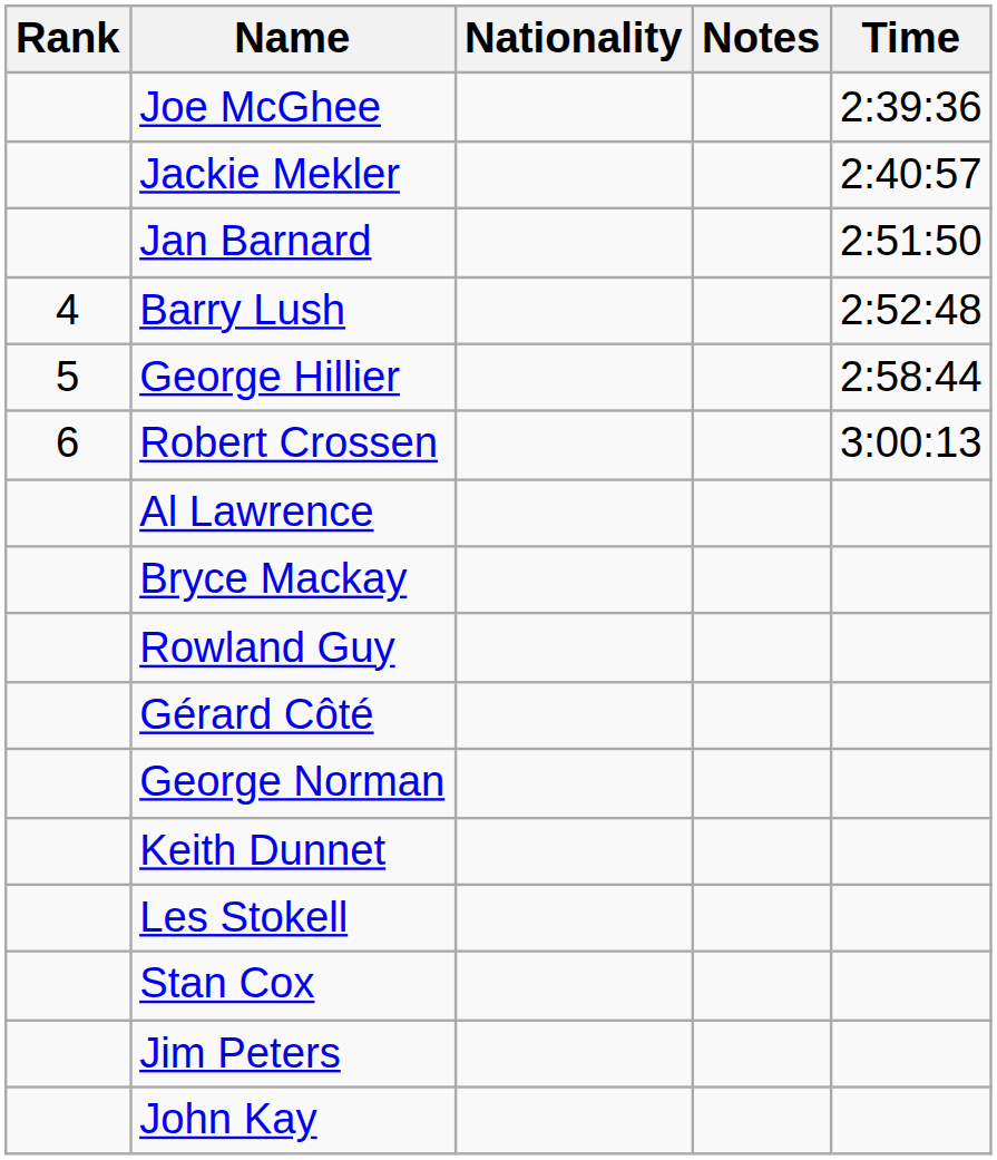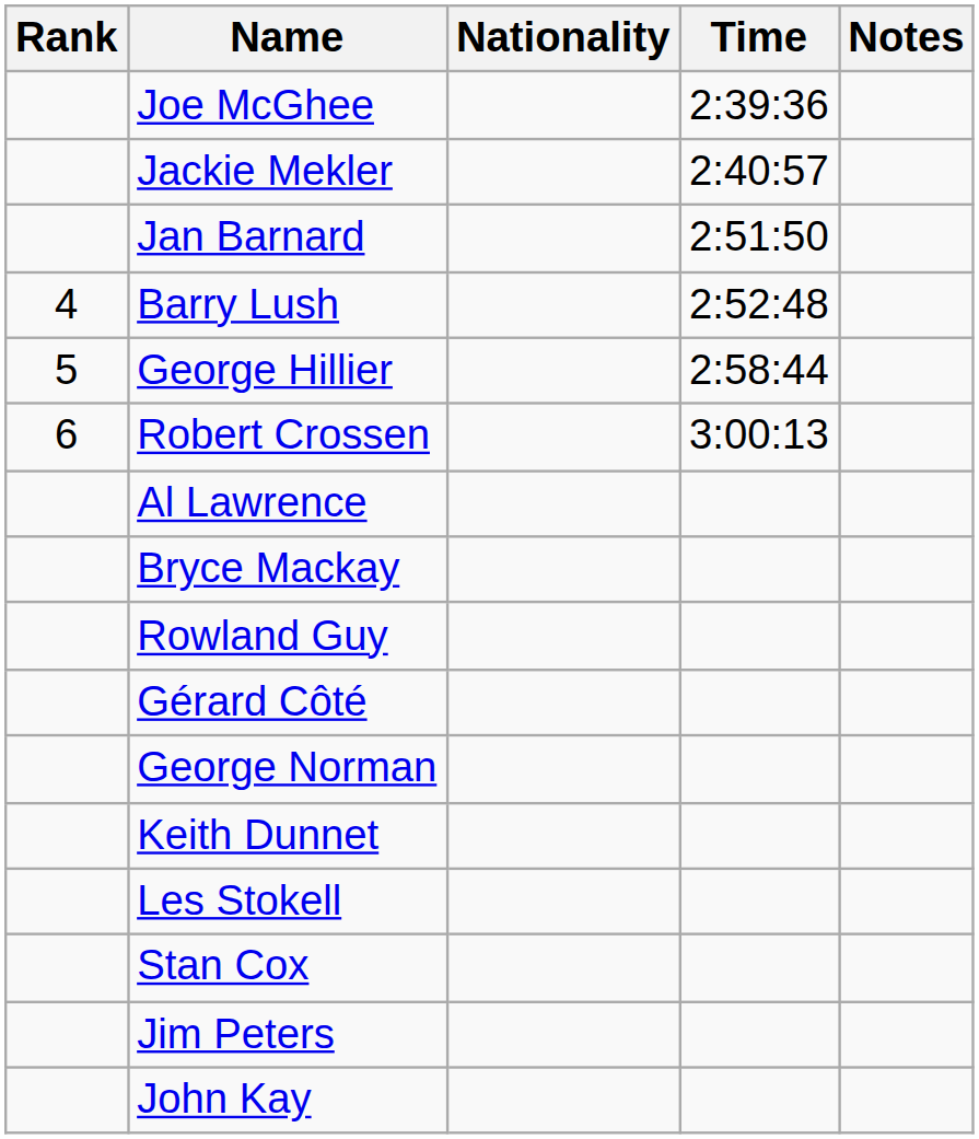columns swapped: Time <-> Notes
